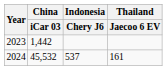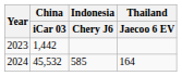2024 | Indonesia / Chery J6: 537 -> 585
2024 | Thailand / Jaecoo 6 EV: 161 -> 164
